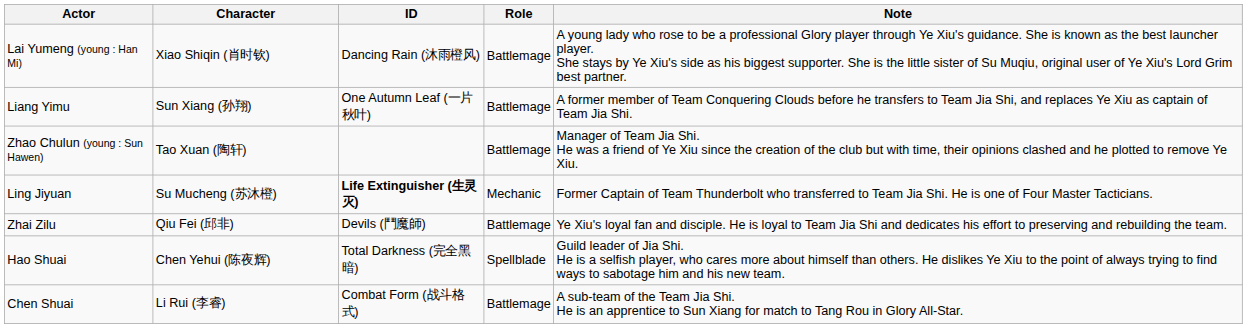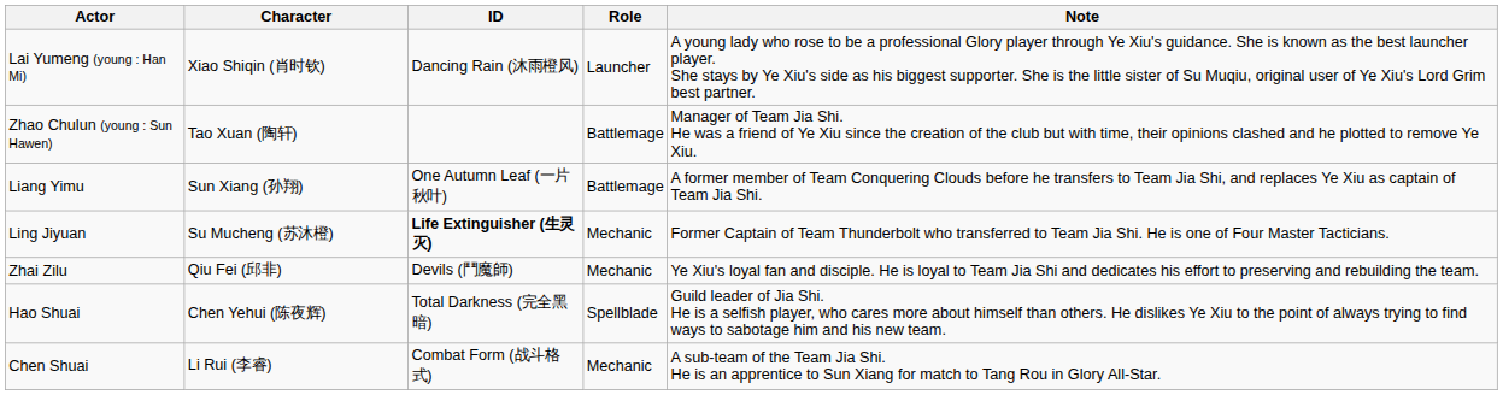Lai Yumeng (young : Han Mi) | Role: Battlemage -> Launcher
rows swapped: Liang Yimu <-> Zhao Chulun (young : Sun Hawen)
Zhai Zilu | Role: Battlemage -> Mechanic
Chen Shuai | Role: Battlemage -> Mechanic
